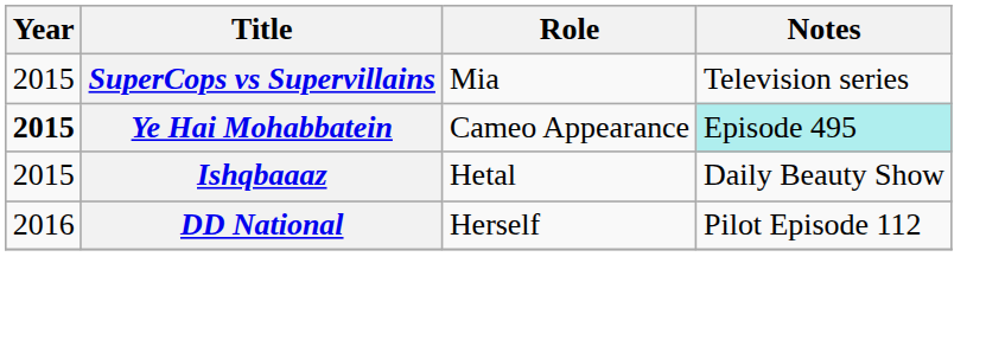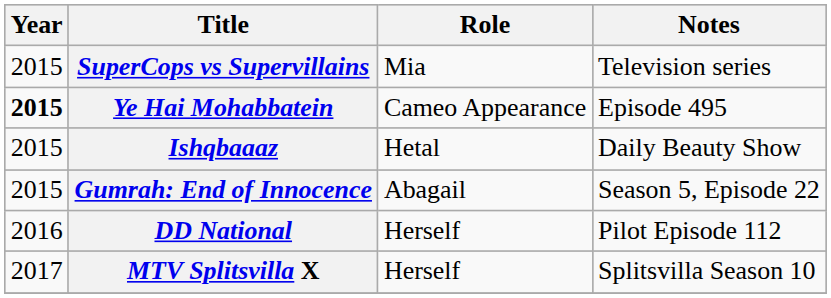Ye Hai Mohabbatein | Notes: paleturquoise background -> no background
+ row: 2015 | Gumrah: End of Innocence | Abagail | Season 5, Episode 22
+ row: 2017 | MTV Splitsvilla X | Herself | Splitsvilla Season 10
